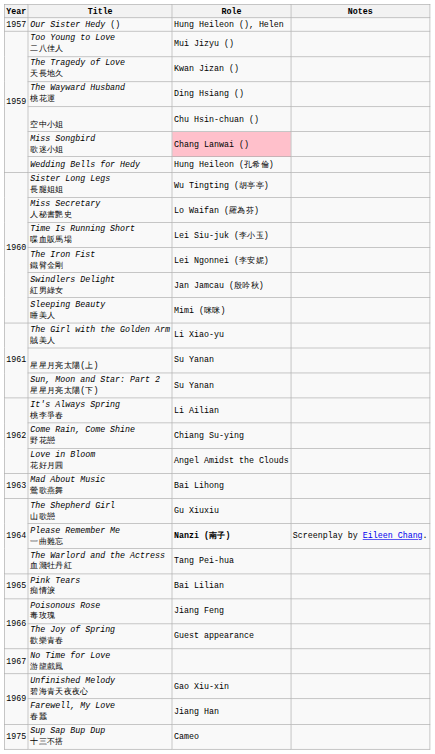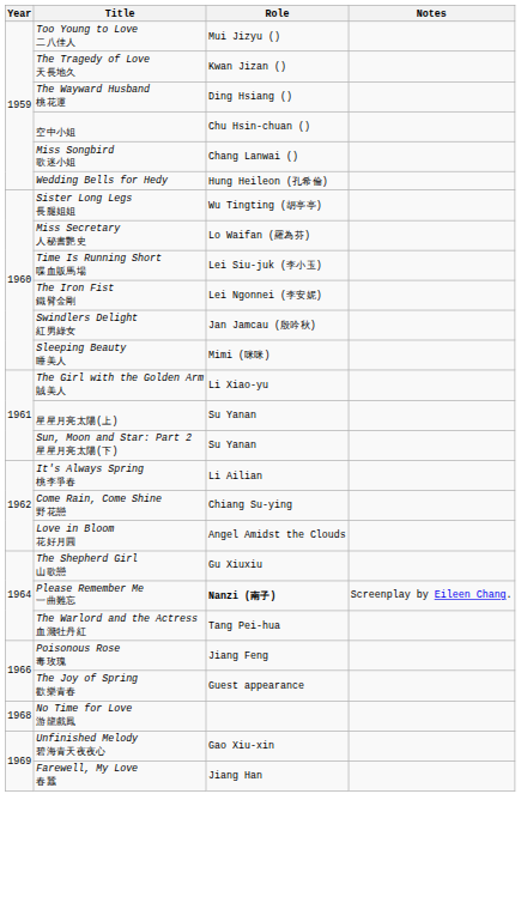- row: 1957 | Our Sister Hedy () | Hung Heileon (), Helen
Miss Songbird 歌迷小姐 | Role: pink background -> no background
- row: 1963 | Mad About Music 鶯歌燕舞 | Bai Lihong
- row: 1965 | Pink Tears 痴情淚 | Bai Lilian
No Time for Love 游龍戲鳳 | Year: 1967 -> 1968
- row: 1975 | Sup Sap Bup Dup 十三不搭 | Cameo
